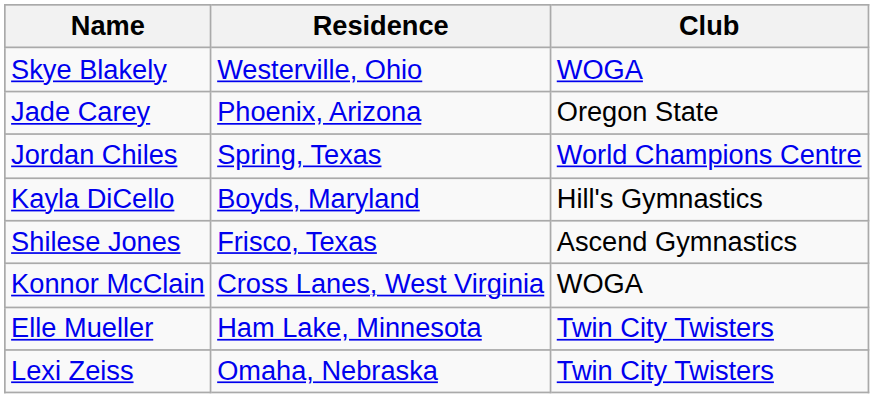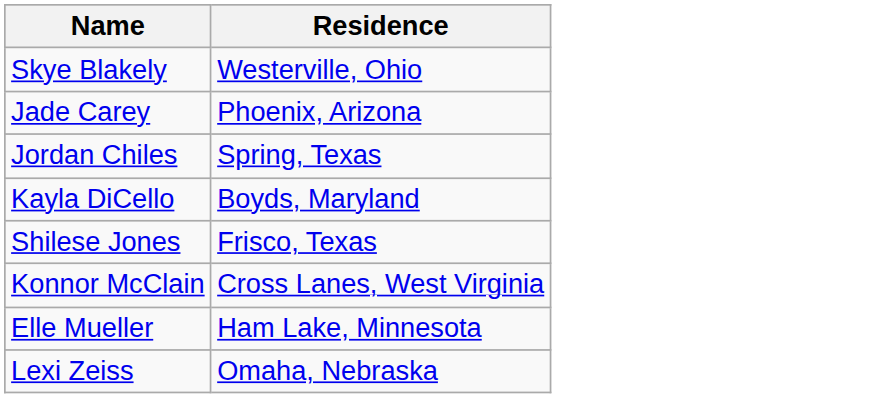- column: Club | WOGA | Oregon State | World Champions Centre | Hill's Gymnastics | Ascend Gymnastics | WOGA | Twin City Twisters | Twin City Twisters
